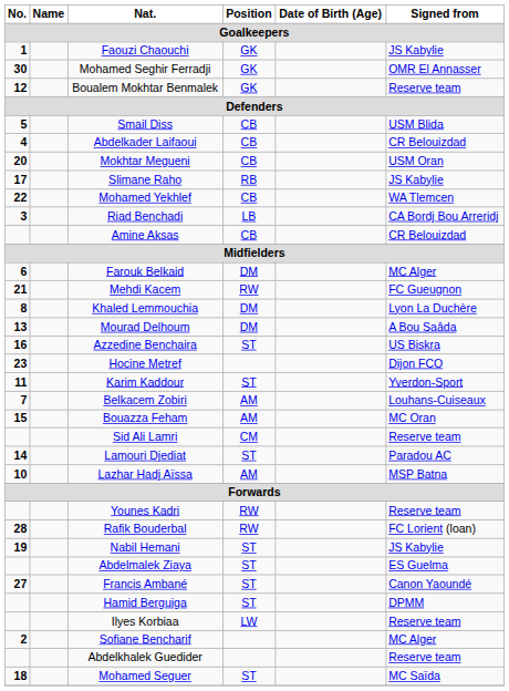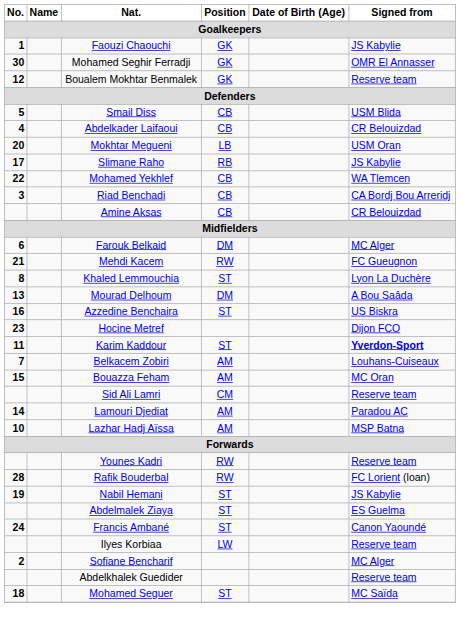Mokhtar Megueni | Position: CB -> LB
Riad Benchadi | Position: LB -> CB
Khaled Lemmouchia | Position: DM -> ST
Karim Kaddour | Signed from: normal -> bold
Lamouri Djediat | Position: ST -> AM
Francis Ambané | No.: 27 -> 24
- row: Hamid Berguiga | ST | DPMM
